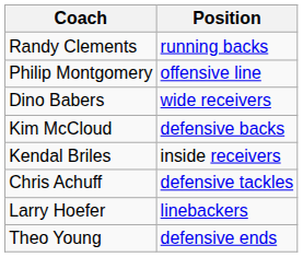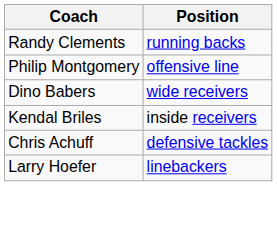- row: Kim McCloud | defensive backs
- row: Theo Young | defensive ends
